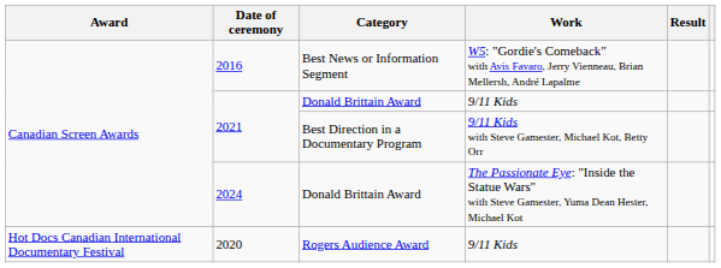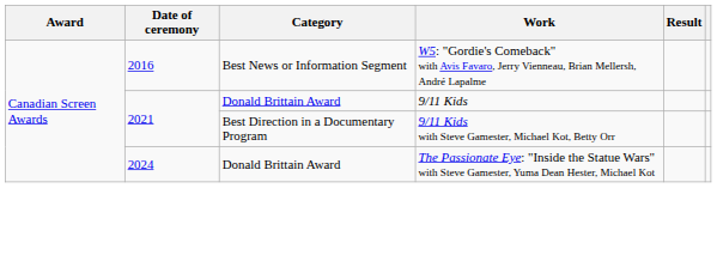- row: Hot Docs Canadian International Documentary Festival | 2020 | Rogers Audience Award | 9/11 Kids
